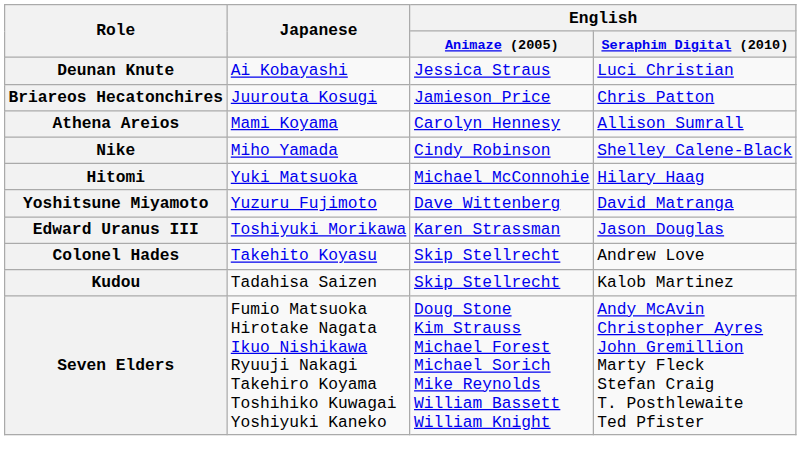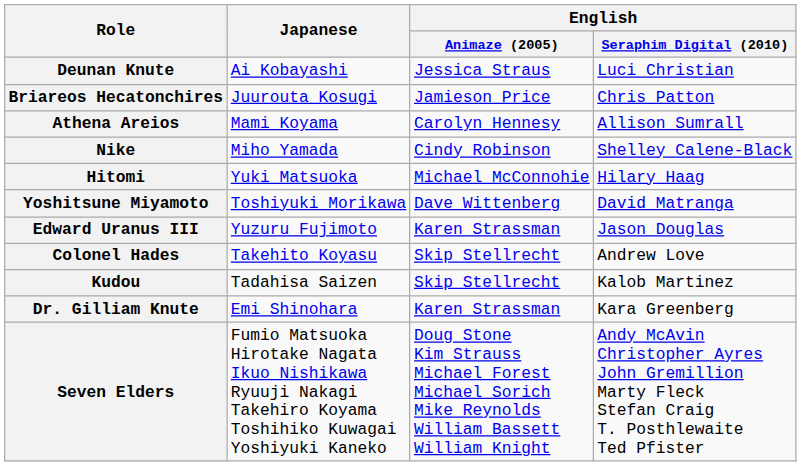Yoshitsune Miyamoto | Japanese: Yuzuru Fujimoto -> Toshiyuki Morikawa
Edward Uranus III | Japanese: Toshiyuki Morikawa -> Yuzuru Fujimoto
+ row: Dr. Gilliam Knute | Emi Shinohara | Karen Strassman | Kara Greenberg
